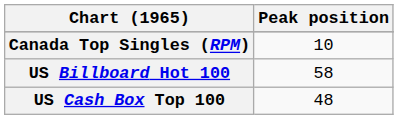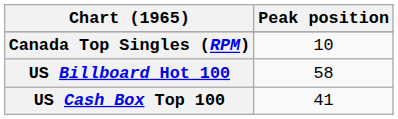US Cash Box Top 100 | Peak position: 48 -> 41
